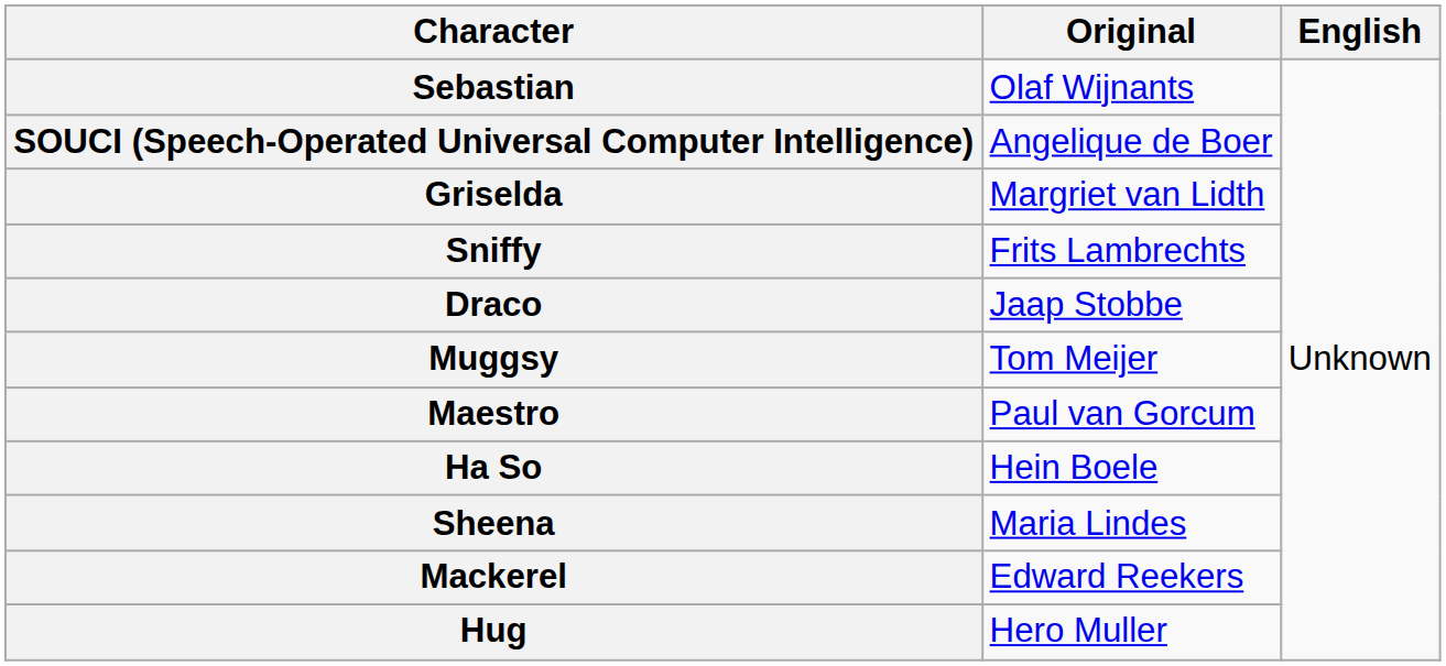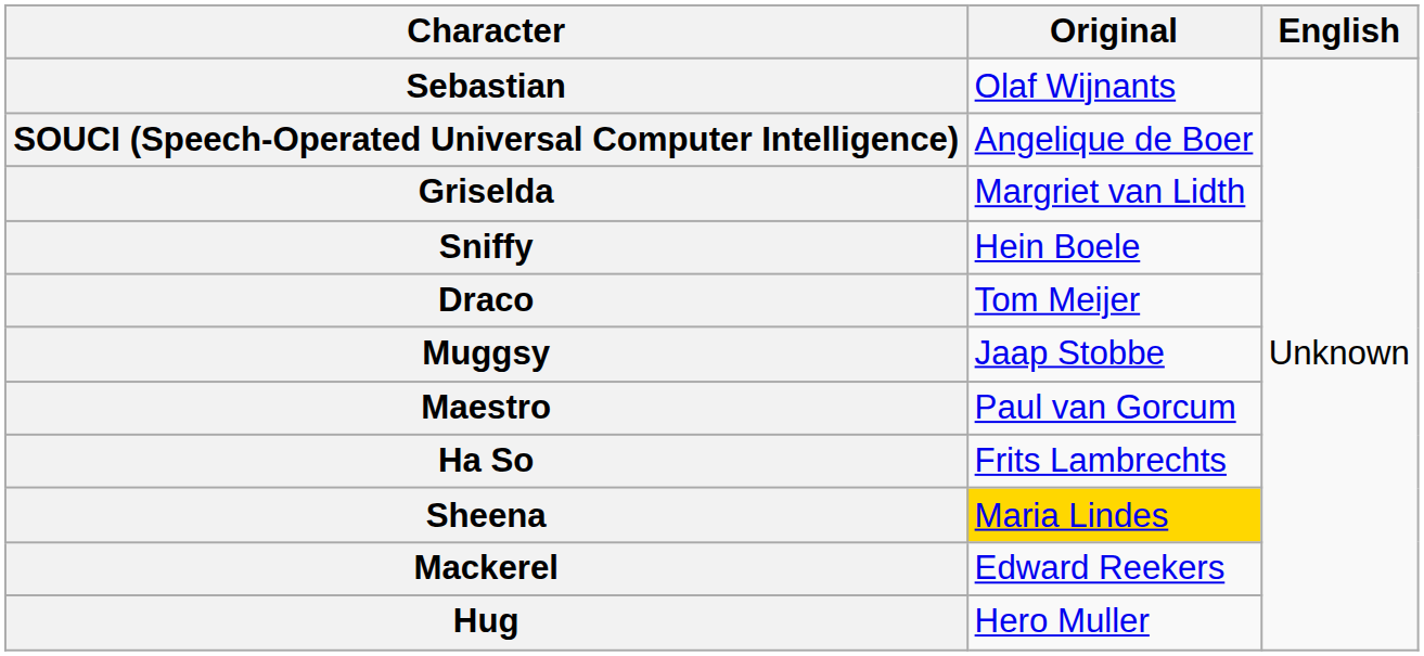Sniffy | Original: Frits Lambrechts -> Hein Boele
Draco | Original: Jaap Stobbe -> Tom Meijer
Muggsy | Original: Tom Meijer -> Jaap Stobbe
Ha So | Original: Hein Boele -> Frits Lambrechts
Sheena | Original: no background -> gold background
